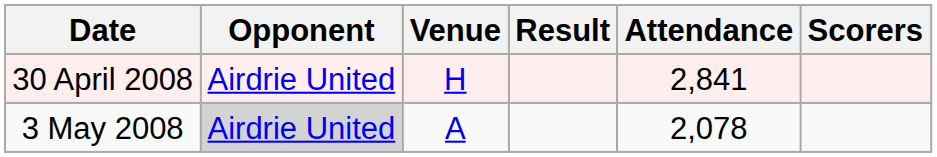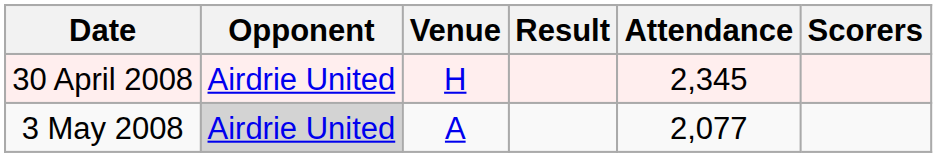30 April 2008 | Attendance: 2,841 -> 2,345
3 May 2008 | Attendance: 2,078 -> 2,077
